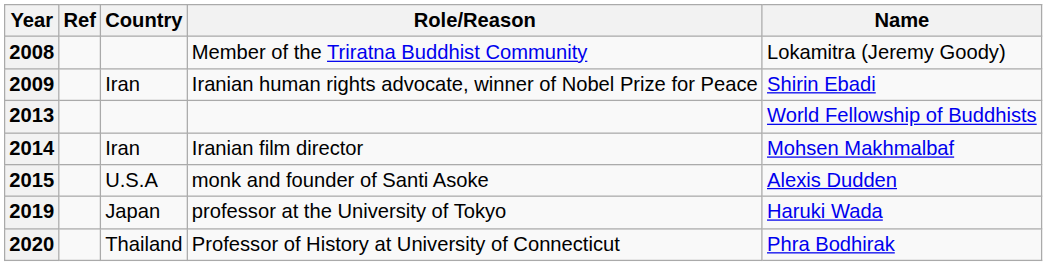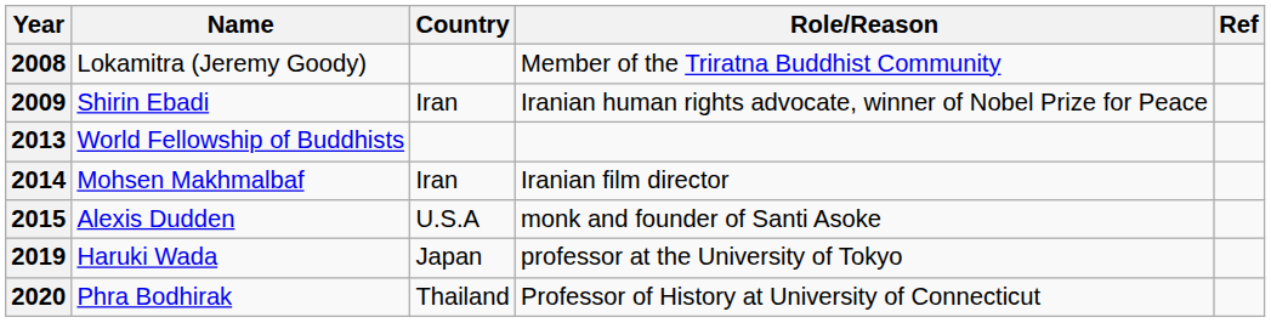columns swapped: Name <-> Ref
